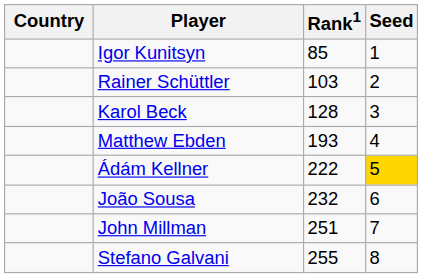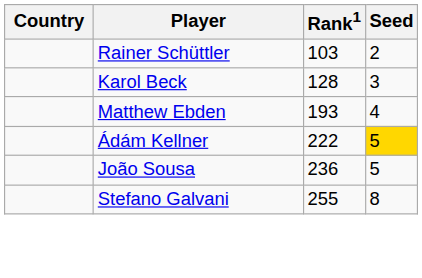- row: Igor Kunitsyn | 85 | 1
João Sousa | Rank1: 232 -> 236
João Sousa | Seed: 6 -> 5
- row: John Millman | 251 | 7
